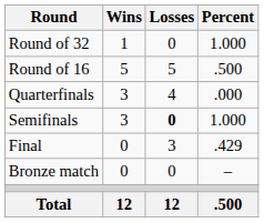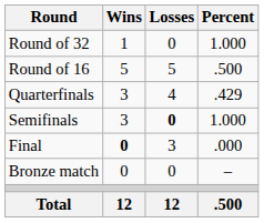Quarterfinals | Percent: .000 -> .429
Final | Wins: normal -> bold
Final | Percent: .429 -> .000
